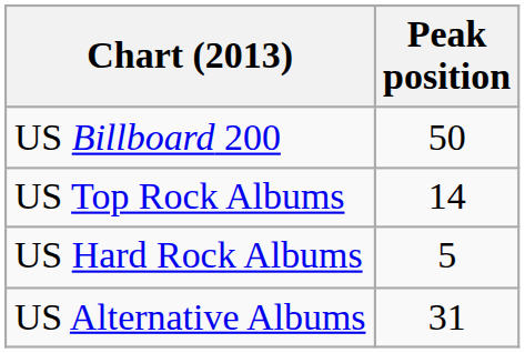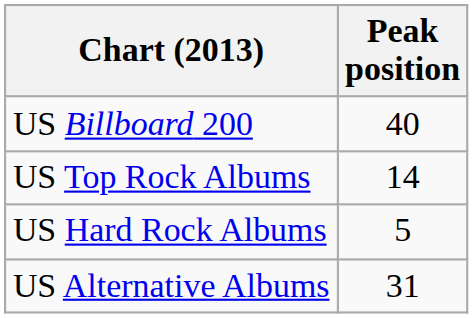US Billboard 200 | Peak position: 50 -> 40
